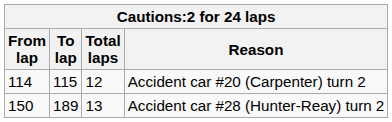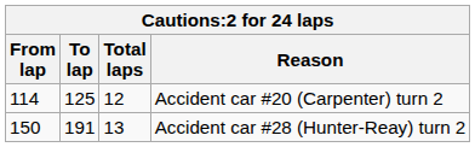Accident car #20 (Carpenter) turn 2 | To lap: 115 -> 125
Accident car #28 (Hunter-Reay) turn 2 | To lap: 189 -> 191
